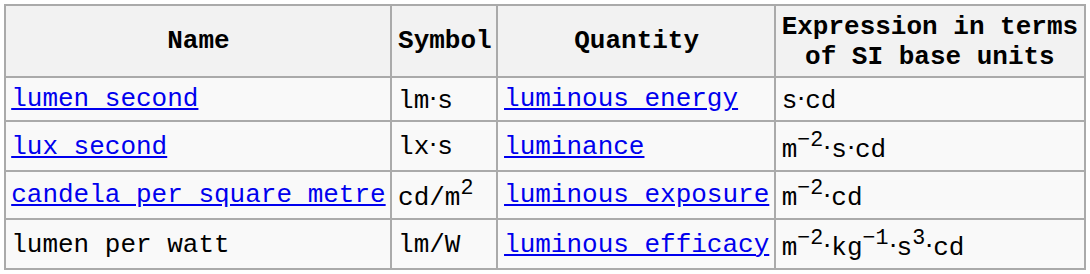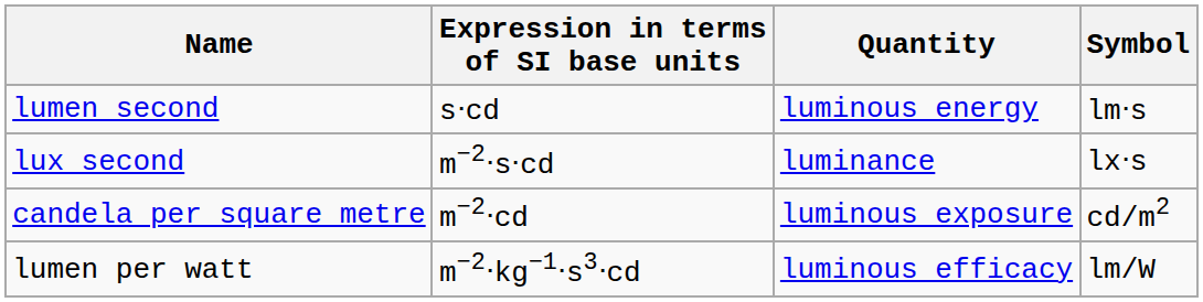columns swapped: Symbol <-> Expression in terms of SI base units
